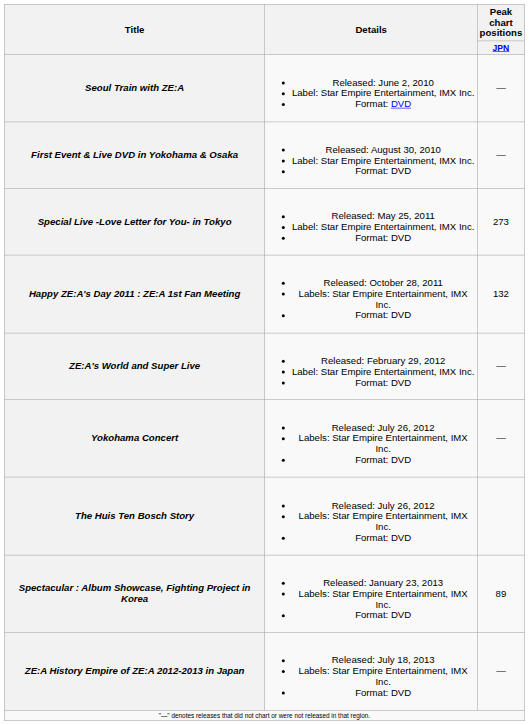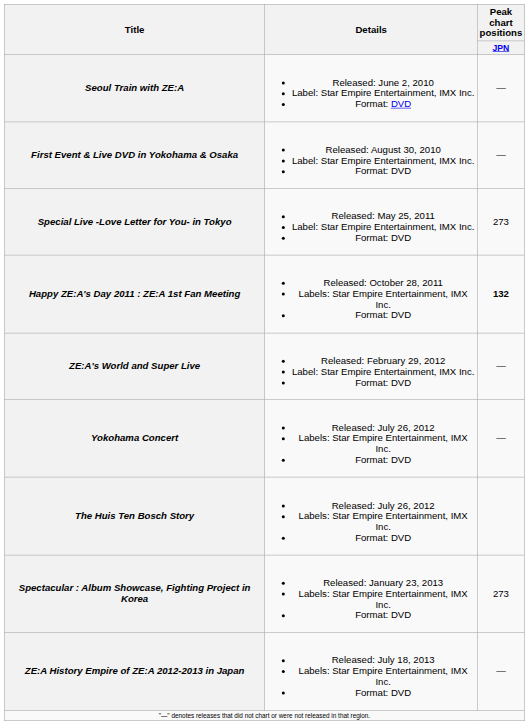Happy ZE:A's Day 2011 : ZE:A 1st Fan Meeting | Peak chart positions / JPN: normal -> bold
Spectacular : Album Showcase, Fighting Project in Korea | Peak chart positions / JPN: 89 -> 273
